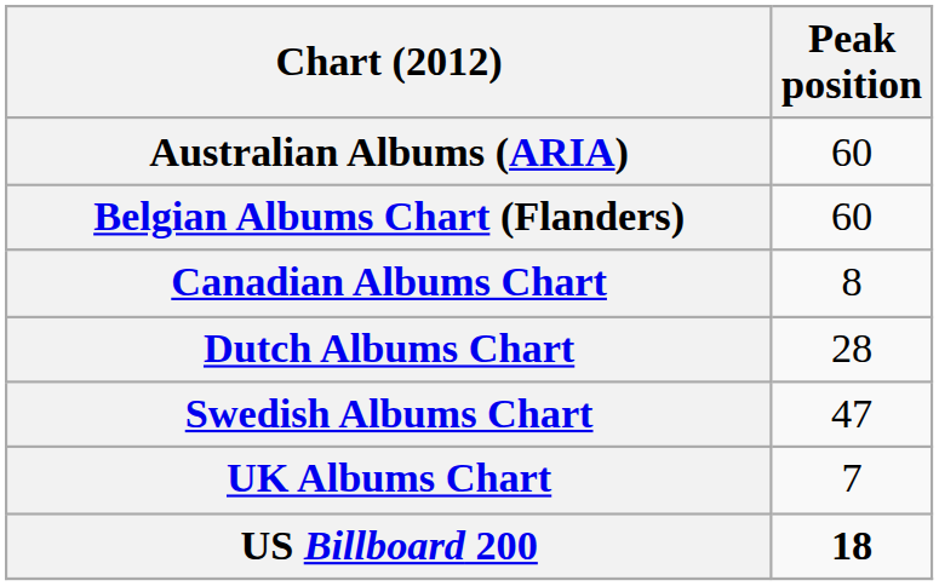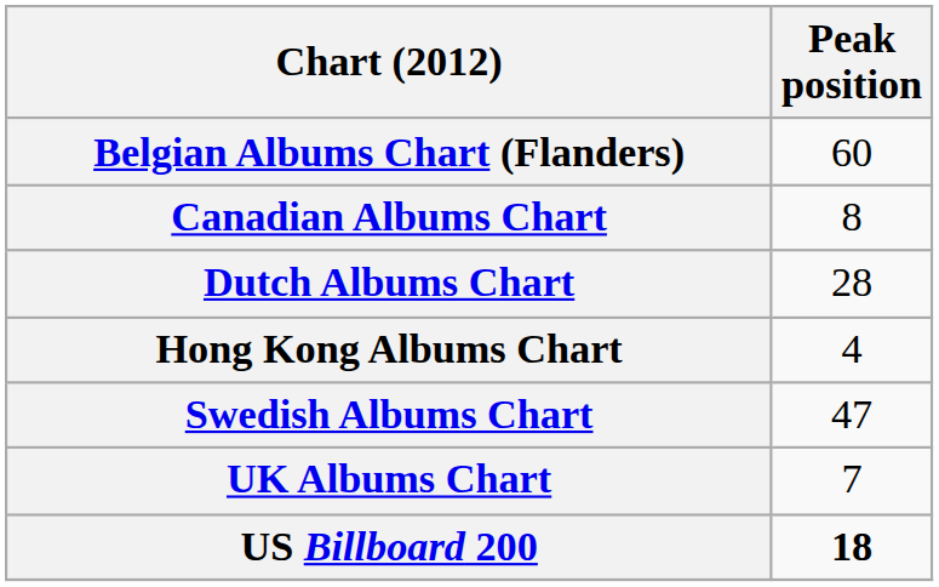- row: Australian Albums (ARIA) | 60
+ row: Hong Kong Albums Chart | 4
